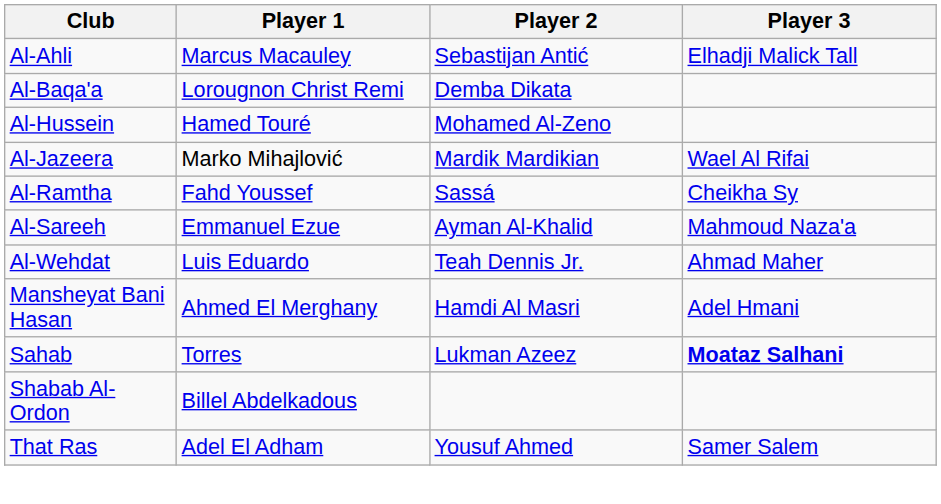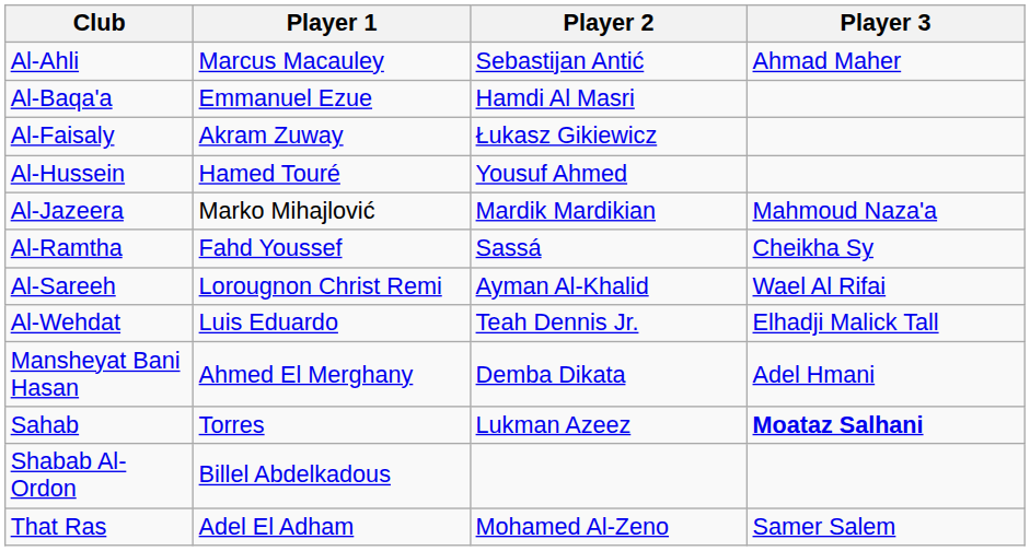Al-Ahli | Player 3: Elhadji Malick Tall -> Ahmad Maher
Al-Baqa'a | Player 1: Lorougnon Christ Remi -> Emmanuel Ezue
Al-Baqa'a | Player 2: Demba Dikata -> Hamdi Al Masri
+ row: Al-Faisaly | Akram Zuway | Łukasz Gikiewicz
Al-Hussein | Player 2: Mohamed Al-Zeno -> Yousuf Ahmed
Al-Jazeera | Player 3: Wael Al Rifai -> Mahmoud Naza'a
Al-Sareeh | Player 1: Emmanuel Ezue -> Lorougnon Christ Remi
Al-Sareeh | Player 3: Mahmoud Naza'a -> Wael Al Rifai
Al-Wehdat | Player 3: Ahmad Maher -> Elhadji Malick Tall
Mansheyat Bani Hasan | Player 2: Hamdi Al Masri -> Demba Dikata
That Ras | Player 2: Yousuf Ahmed -> Mohamed Al-Zeno
